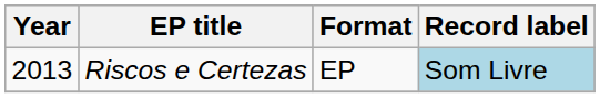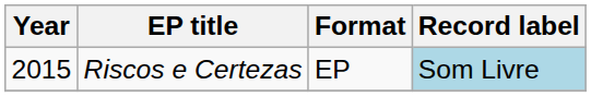Riscos e Certezas | Year: 2013 -> 2015
